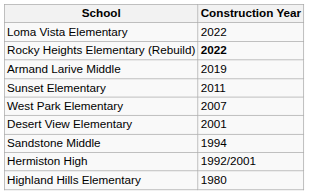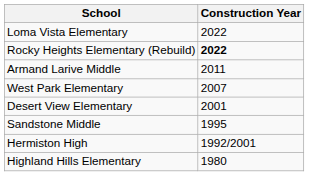Armand Larive Middle | Construction Year: 2019 -> 2011
- row: Sunset Elementary | 2011
Sandstone Middle | Construction Year: 1994 -> 1995
